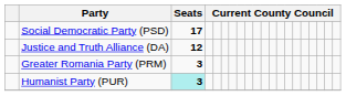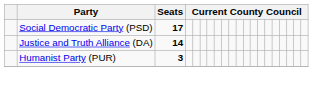Justice and Truth Alliance (DA) | Seats: 12 -> 14
- row: Greater Romania Party (PRM) | 3
Humanist Party (PUR) | Seats: paleturquoise background -> no background
